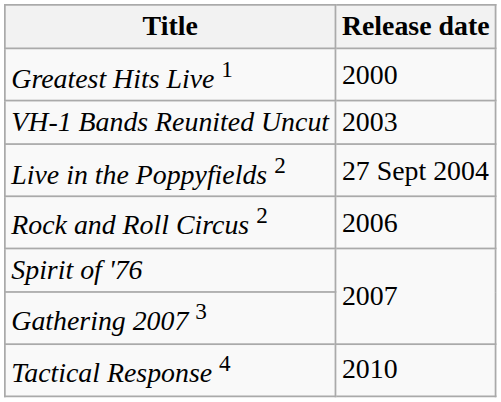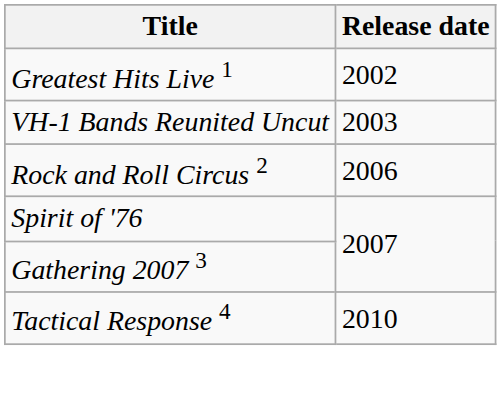Greatest Hits Live 1 | Release date: 2000 -> 2002
- row: Live in the Poppyfields 2 | 27 Sept 2004
